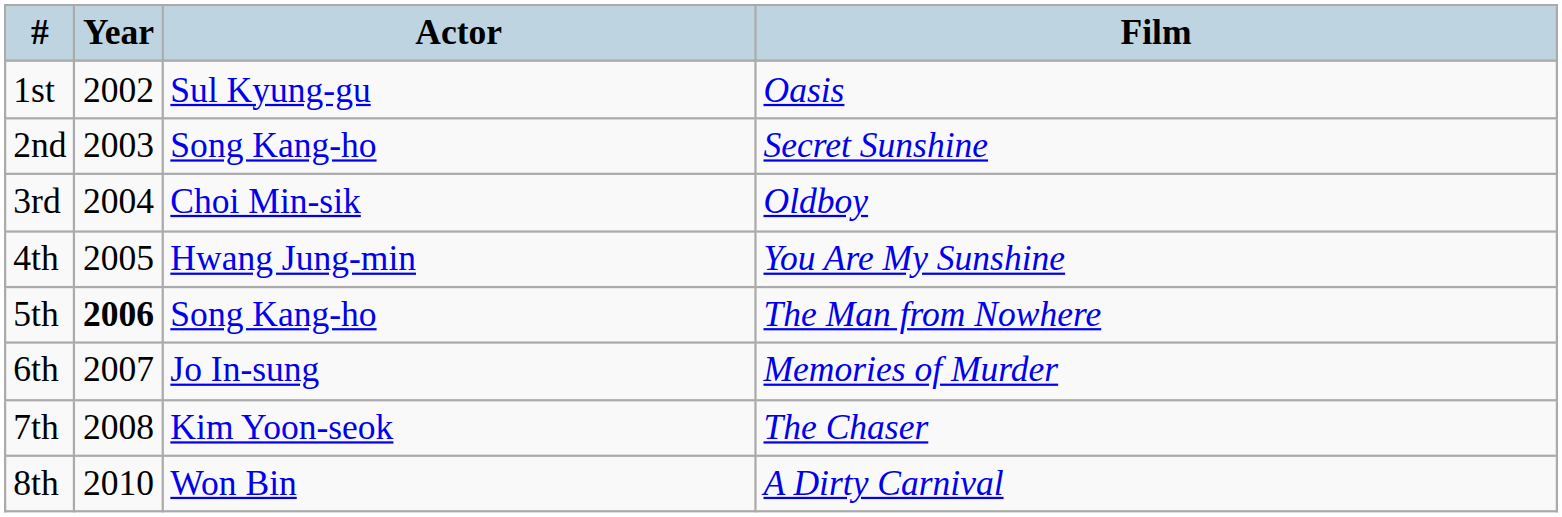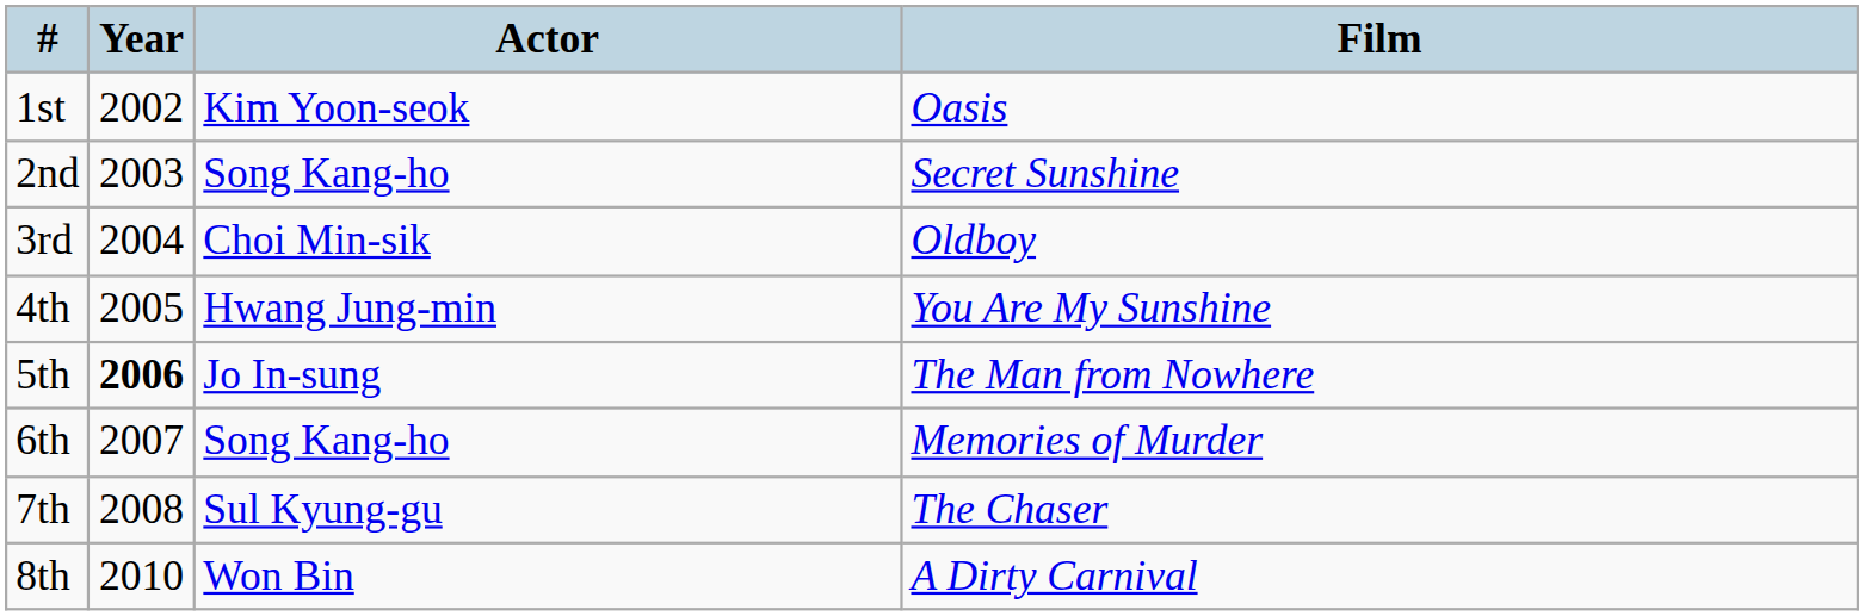1st | Actor: Sul Kyung-gu -> Kim Yoon-seok
5th | Actor: Song Kang-ho -> Jo In-sung
6th | Actor: Jo In-sung -> Song Kang-ho
7th | Actor: Kim Yoon-seok -> Sul Kyung-gu
